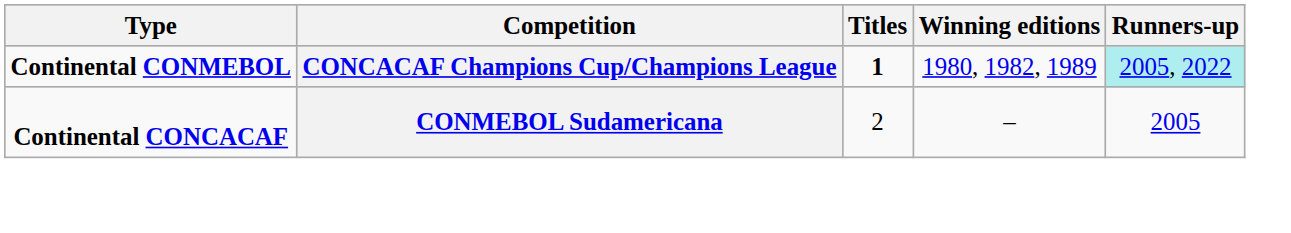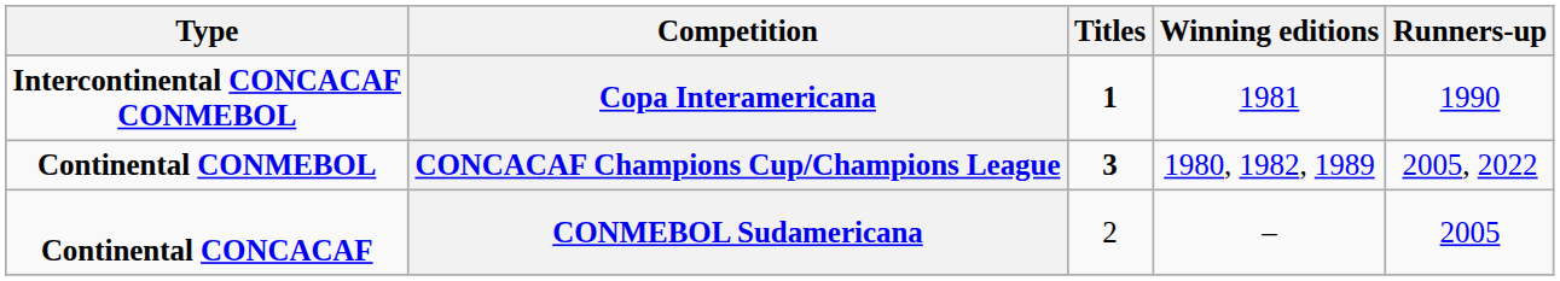+ row: Intercontinental CONCACAF CONMEBOL | Copa Interamericana | 1 | 1981 | 1990
CONCACAF Champions Cup/Champions League | Titles: 1 -> 3
CONCACAF Champions Cup/Champions League | Runners-up: paleturquoise background -> no background
